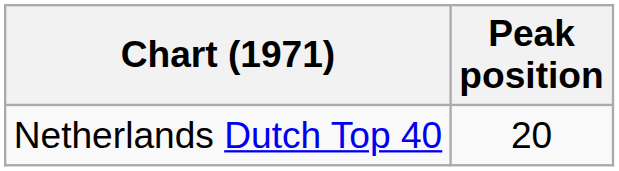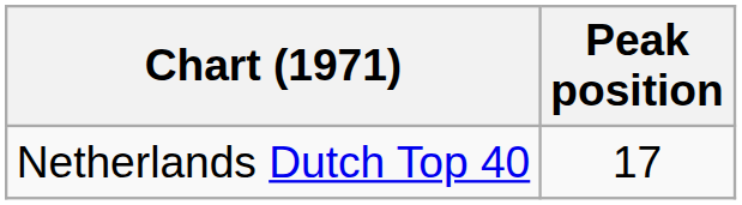Netherlands Dutch Top 40 | Peak position: 20 -> 17
